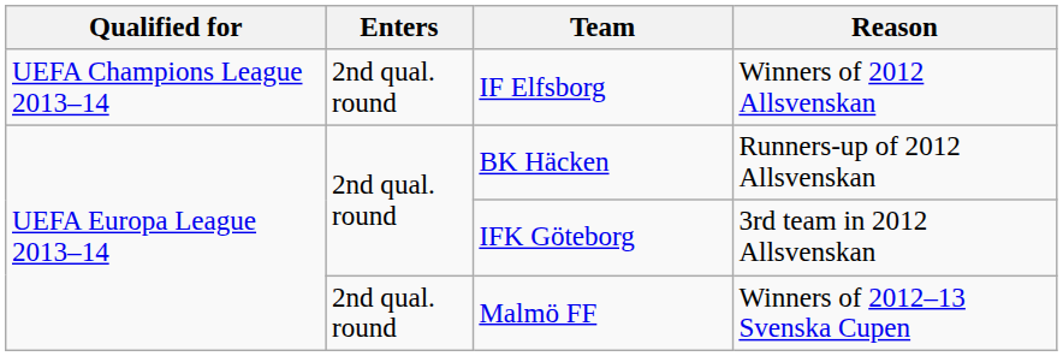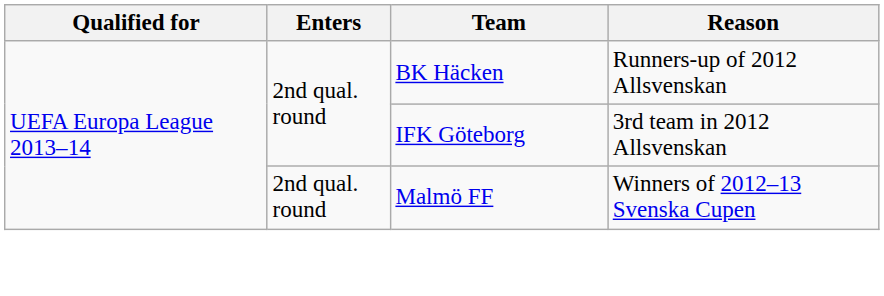- row: UEFA Champions League 2013–14 | 2nd qual. round | IF Elfsborg | Winners of 2012 Allsvenskan
